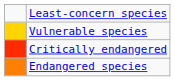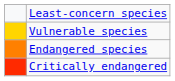rows swapped: Endangered species <-> Critically endangered
